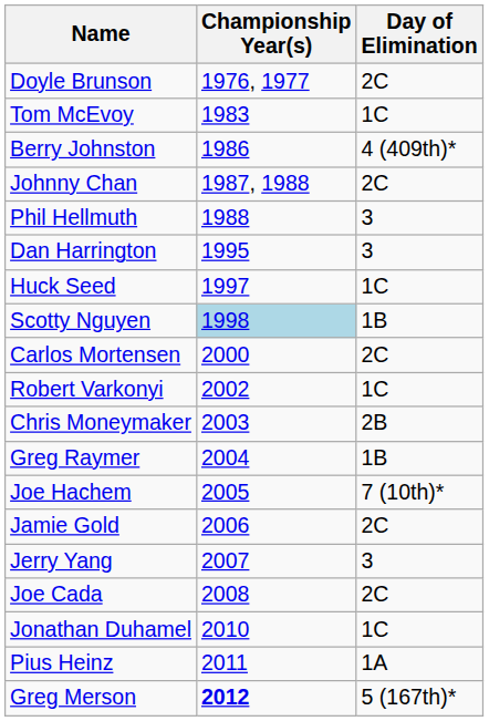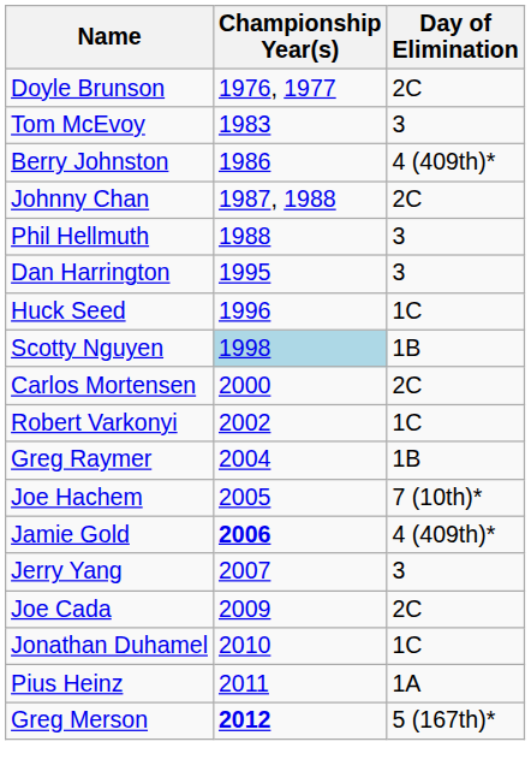Tom McEvoy | Day of Elimination: 1C -> 3
Huck Seed | Championship Year(s): 1997 -> 1996
- row: Chris Moneymaker | 2003 | 2B
Jamie Gold | Championship Year(s): normal -> bold
Jamie Gold | Day of Elimination: 2C -> 4 (409th)*
Joe Cada | Championship Year(s): 2008 -> 2009
